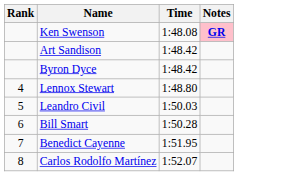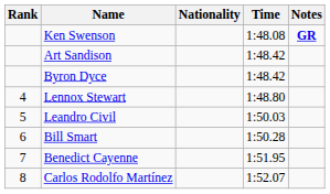+ column: Nationality
Ken Swenson | Notes: pink background -> no background
